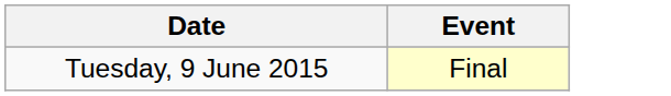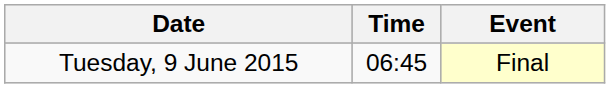+ column: Time | 06:45
